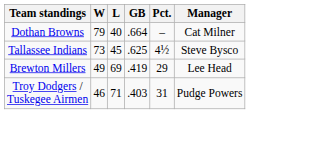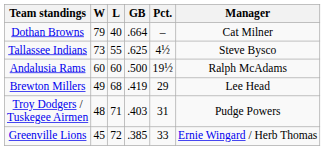Tallassee Indians | L: 45 -> 55
+ row: Andalusia Rams | 60 | 60 | .500 | 19½ | Ralph McAdams
Brewton Millers | L: 69 -> 68
Troy Dodgers / Tuskegee Airmen | W: 46 -> 48
+ row: Greenville Lions | 45 | 72 | .385 | 33 | Ernie Wingard / Herb Thomas
